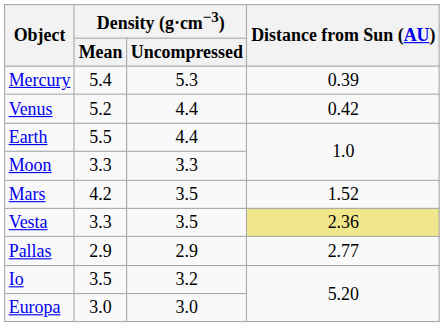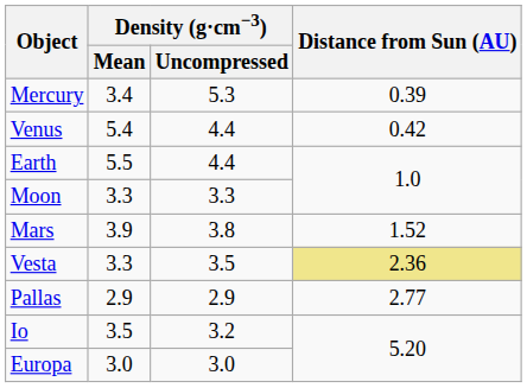Mercury | Density (g·cm−3) / Mean: 5.4 -> 3.4
Venus | Density (g·cm−3) / Mean: 5.2 -> 5.4
Mars | Density (g·cm−3) / Mean: 4.2 -> 3.9
Mars | Density (g·cm−3) / Uncompressed: 3.5 -> 3.8
